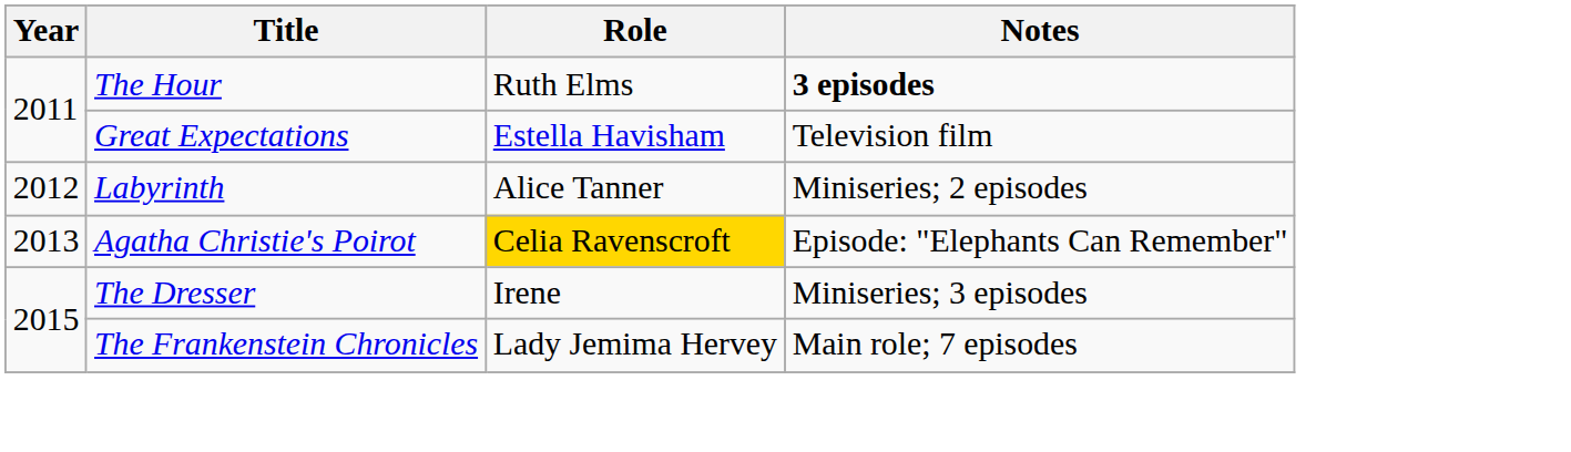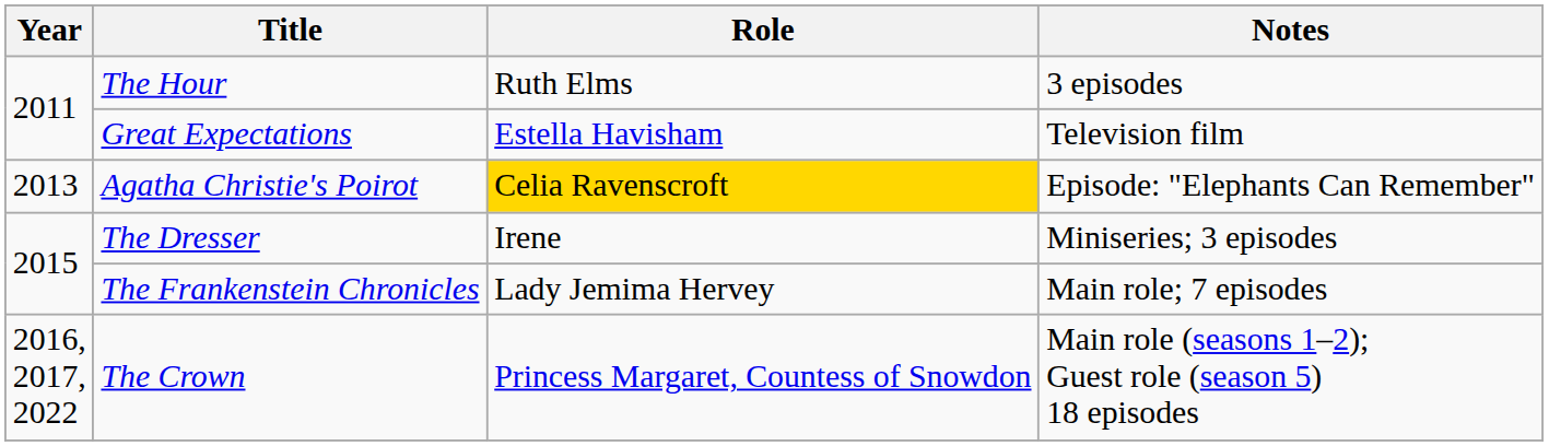The Hour | Notes: bold -> normal
- row: 2012 | Labyrinth | Alice Tanner | Miniseries; 2 episodes
+ row: 2016, 2017, 2022 | The Crown | Princess Margaret, Countess of Snowdon | Main role (seasons 1–2); Guest role (season 5) 18 episodes
